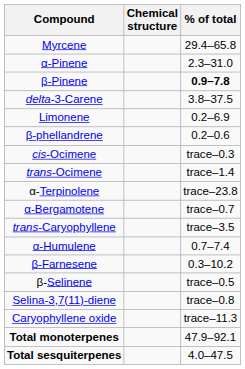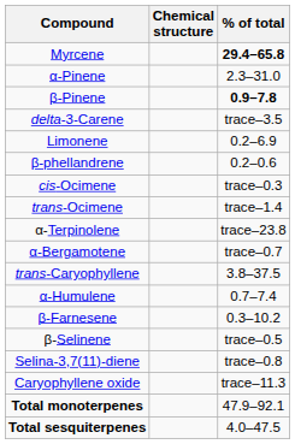Myrcene | % of total: normal -> bold
delta-3-Carene | % of total: 3.8–37.5 -> trace–3.5
trans-Caryophyllene | % of total: trace–3.5 -> 3.8–37.5
